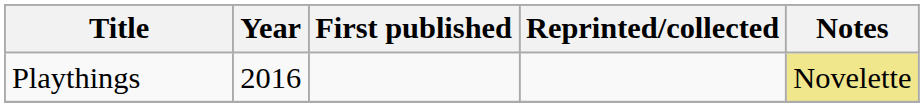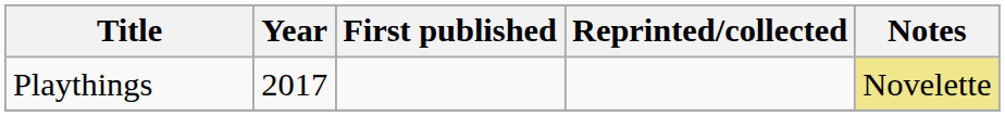Playthings | Year: 2016 -> 2017
